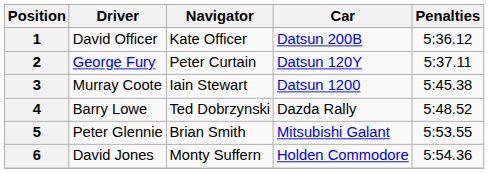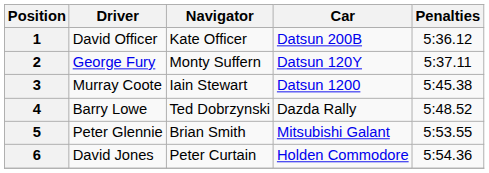2 | Navigator: Peter Curtain -> Monty Suffern
6 | Navigator: Monty Suffern -> Peter Curtain
